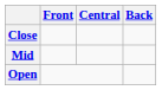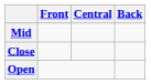rows swapped: Close <-> Mid
